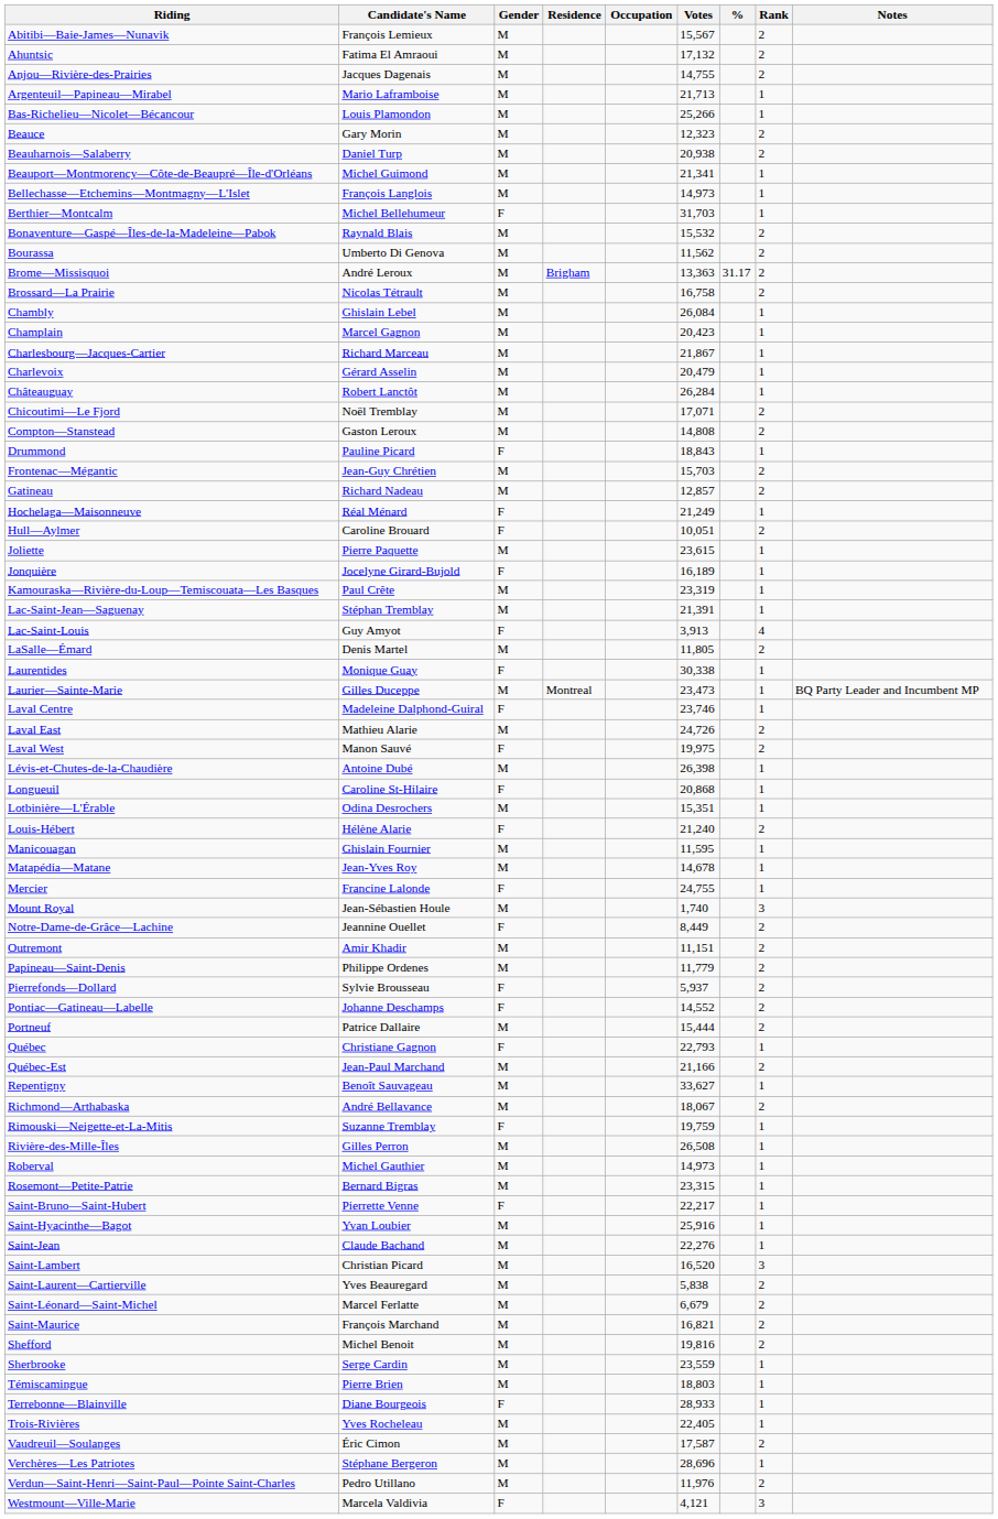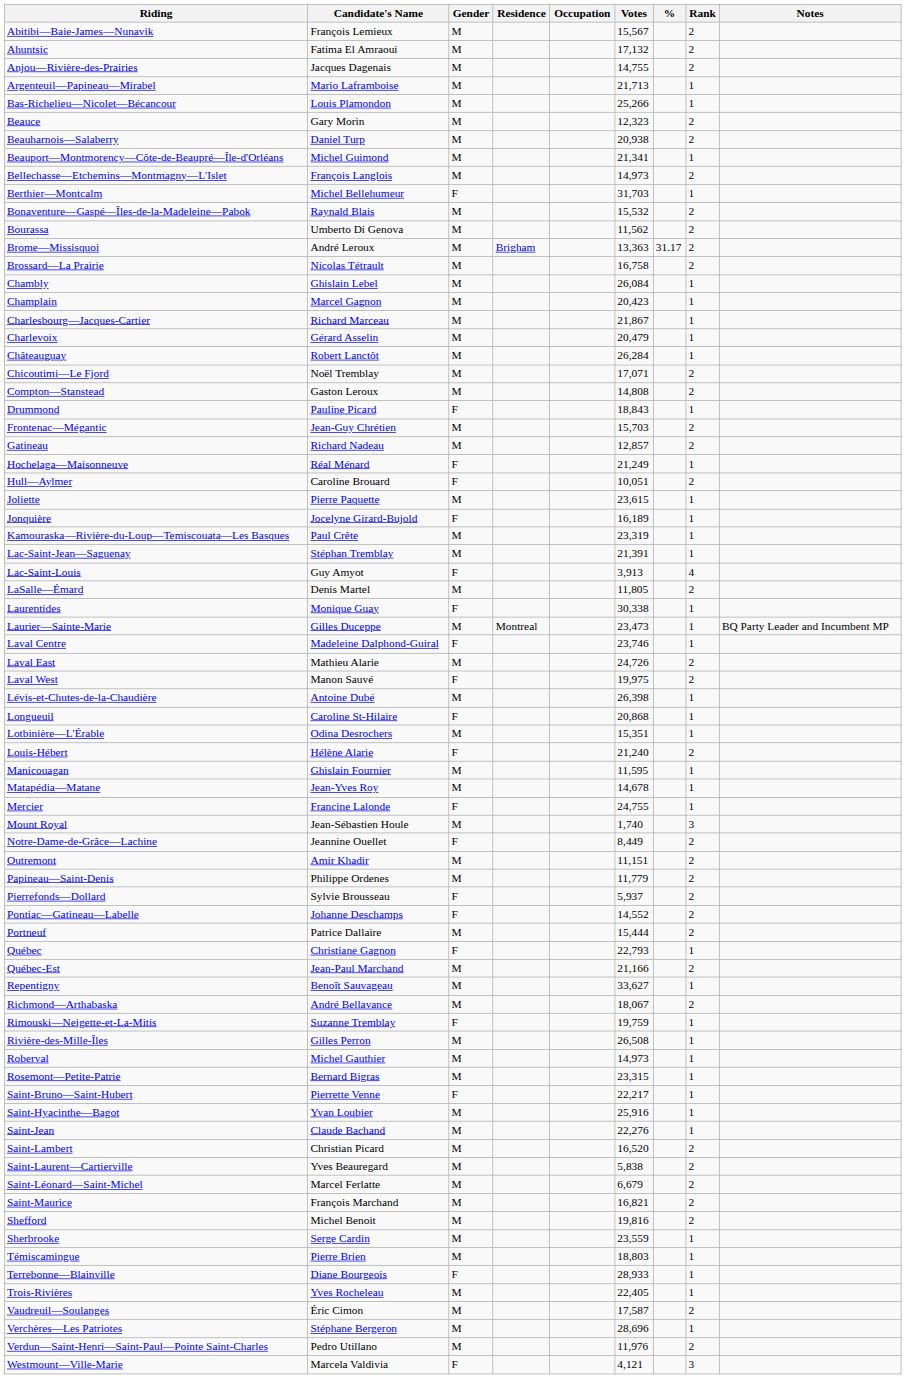Bellechasse—Etchemins—Montmagny—L'Islet | Rank: 1 -> 2
Saint-Lambert | Rank: 3 -> 2
